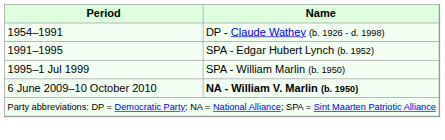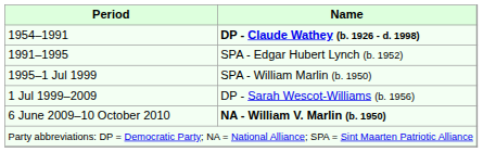1954–1991 | Name: normal -> bold
+ row: 1 Jul 1999–2009 | DP - Sarah Wescot-Williams (b. 1956)
